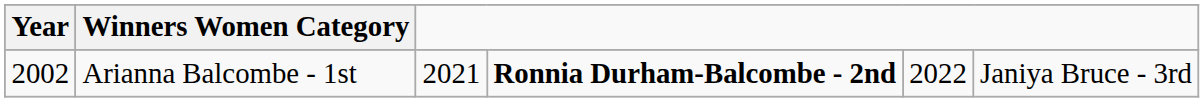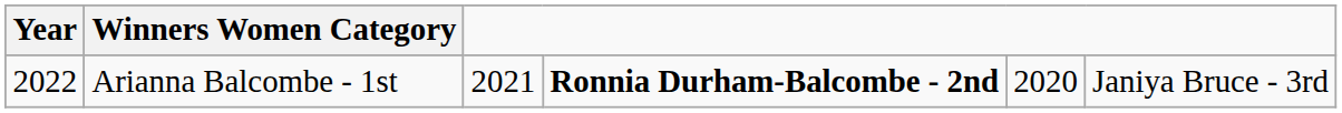Arianna Balcombe - 1st | Year: 2002 -> 2022
Arianna Balcombe - 1st | column 5: 2022 -> 2020
